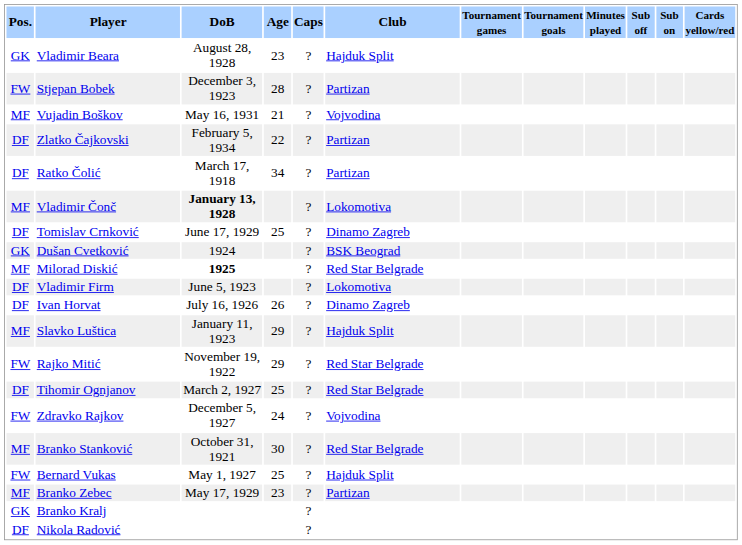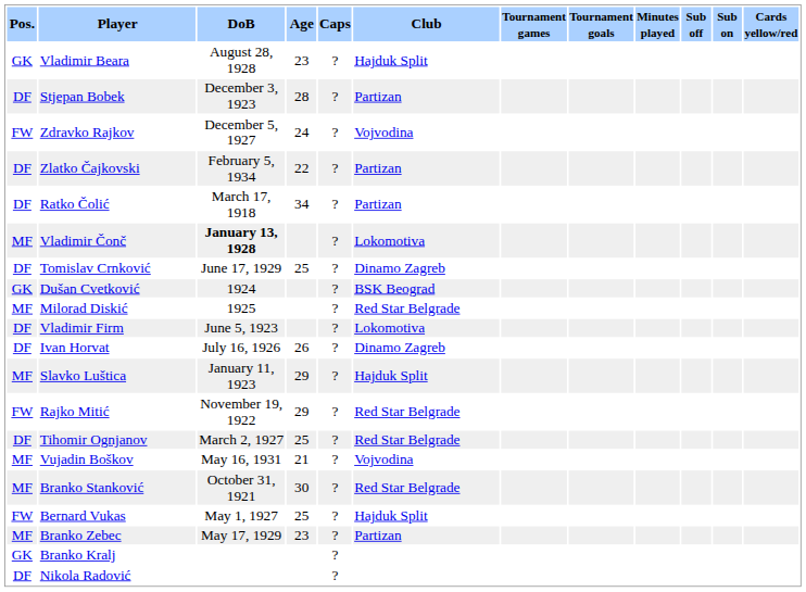Stjepan Bobek | Pos.: FW -> DF
rows swapped: Vujadin Boškov <-> Zdravko Rajkov
Milorad Diskić | DoB: bold -> normal
